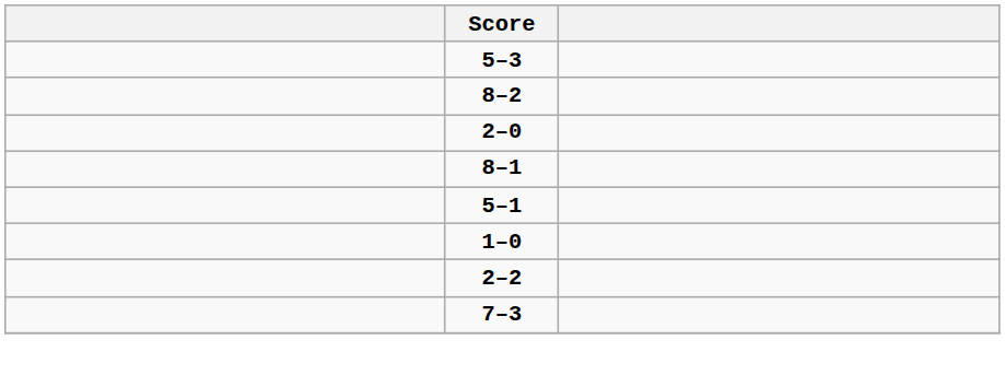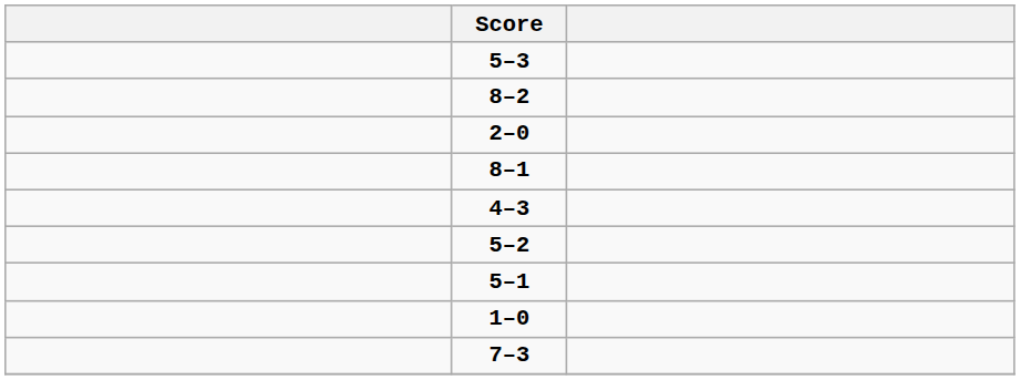+ row: 4–3
+ row: 5–2
- row: 2–2
